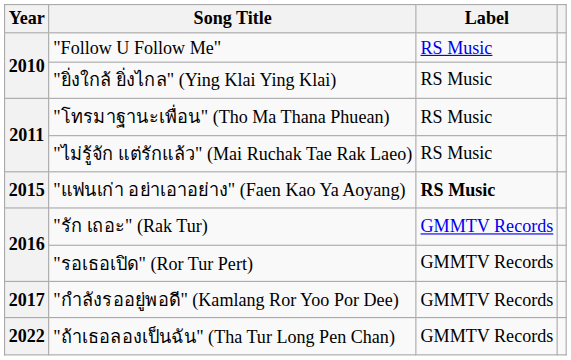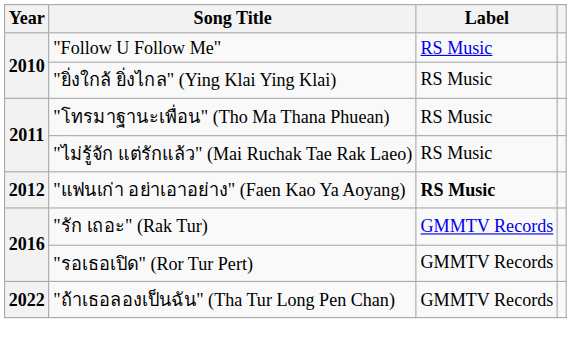"แฟนเก่า อย่าเอาอย่าง" (Faen Kao Ya Aoyang) | Year: 2015 -> 2012
- row: 2017 | "กำลังรออยู่พอดี" (Kamlang Ror Yoo Por Dee) | GMMTV Records
